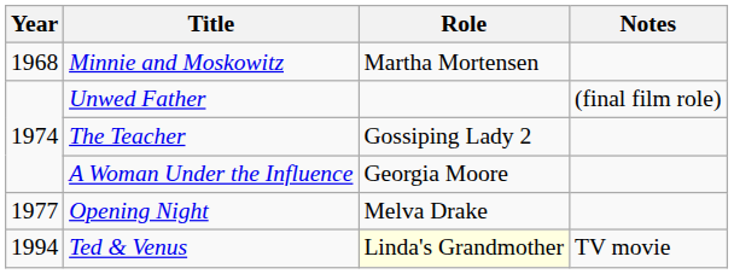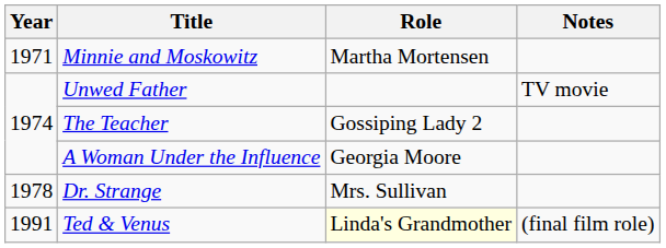Minnie and Moskowitz | Year: 1968 -> 1971
Unwed Father | Notes: (final film role) -> TV movie
- row: 1977 | Opening Night | Melva Drake
+ row: 1978 | Dr. Strange | Mrs. Sullivan
Ted & Venus | Year: 1994 -> 1991
Ted & Venus | Notes: TV movie -> (final film role)
